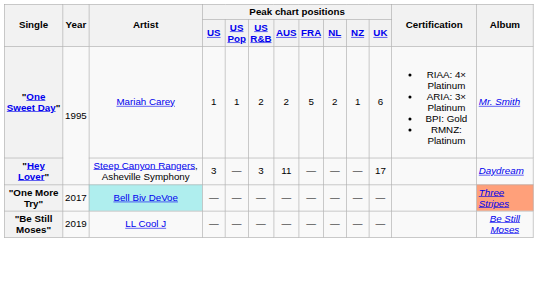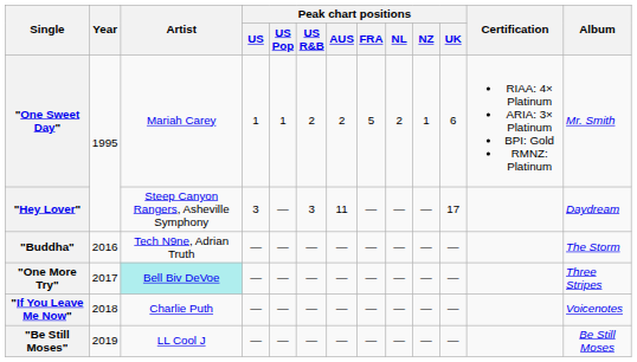+ row: "Buddha" | 2016 | Tech N9ne, Adrian Truth | — | — | — | — | — | — | — | — | The Storm
"One More Try" | Album: lightsalmon background -> no background
+ row: "If You Leave Me Now" | 2018 | Charlie Puth | — | — | — | — | — | — | — | — | Voicenotes
